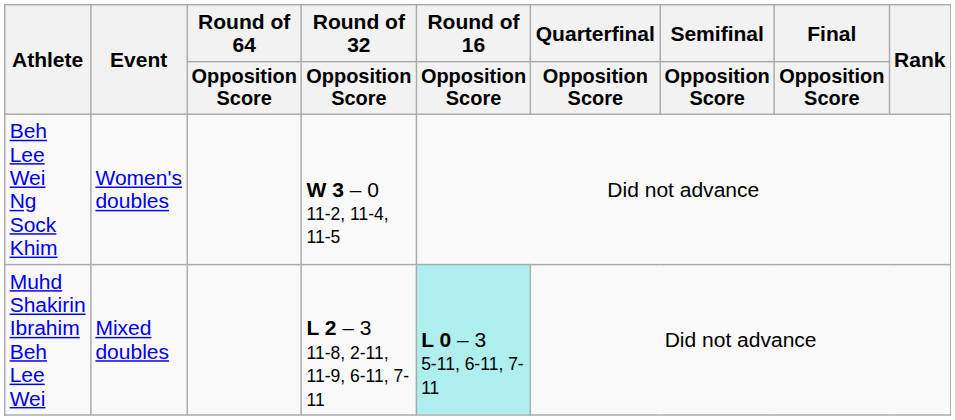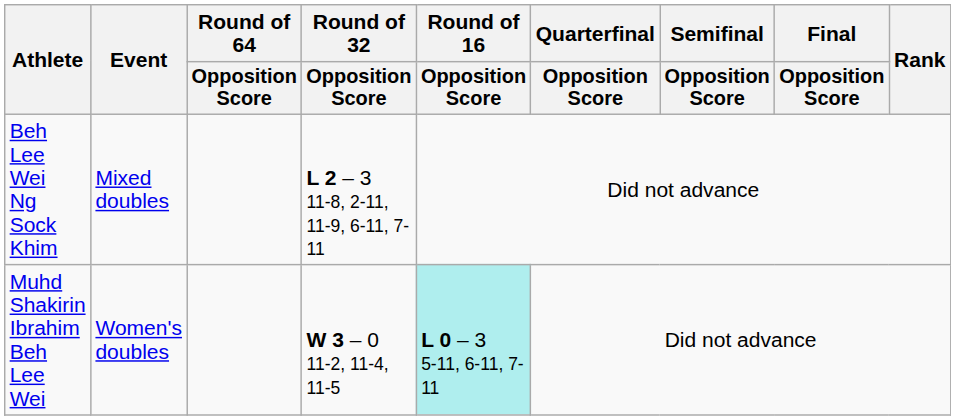Beh Lee Wei Ng Sock Khim | Event: Women's doubles -> Mixed doubles
Beh Lee Wei Ng Sock Khim | Round of 32 / Opposition Score: W 3 – 0 11-2, 11-4, 11-5 -> L 2 – 3 11-8, 2-11, 11-9, 6-11, 7-11
Muhd Shakirin Ibrahim Beh Lee Wei | Event: Mixed doubles -> Women's doubles
Muhd Shakirin Ibrahim Beh Lee Wei | Round of 32 / Opposition Score: L 2 – 3 11-8, 2-11, 11-9, 6-11, 7-11 -> W 3 – 0 11-2, 11-4, 11-5
